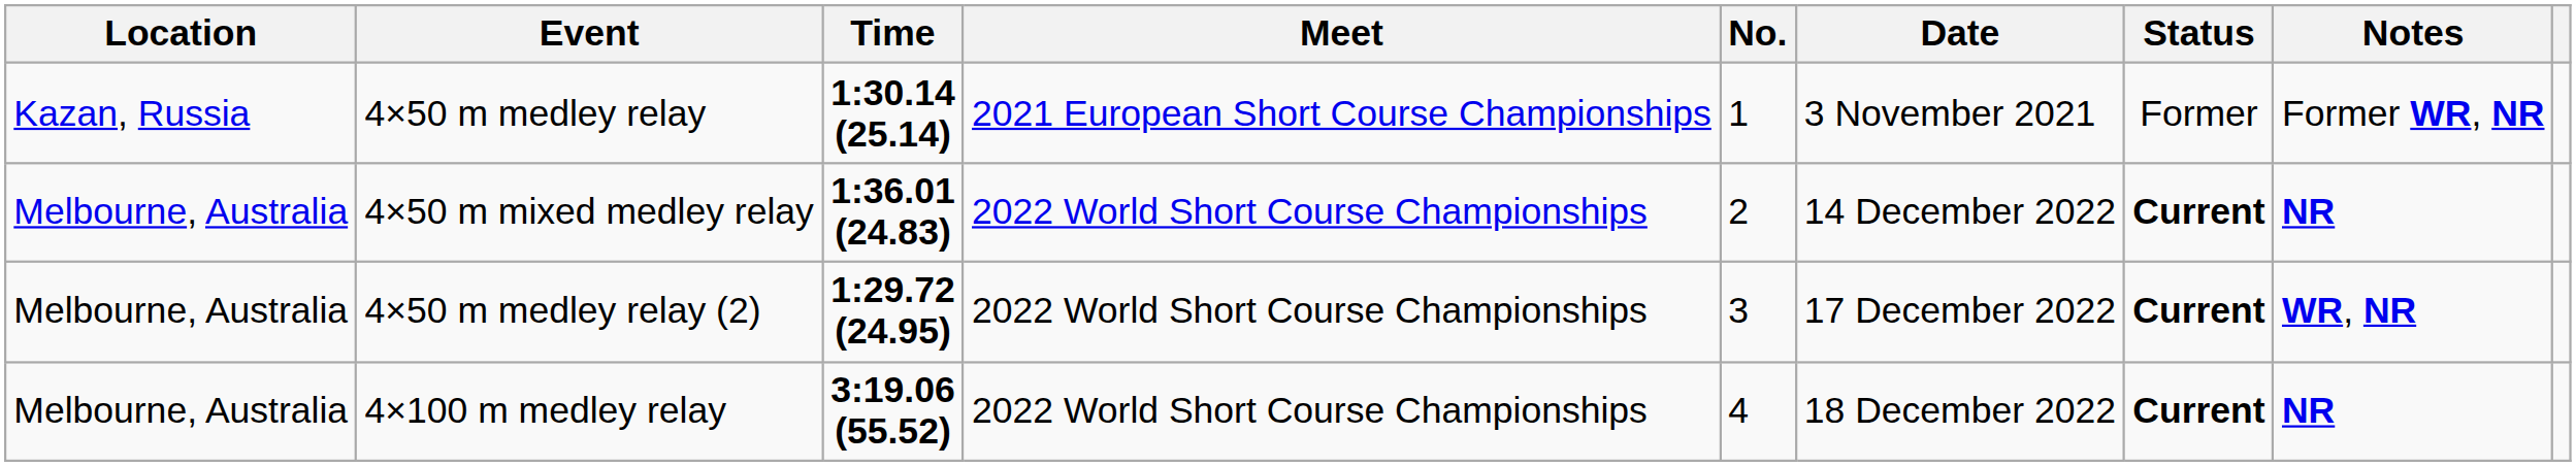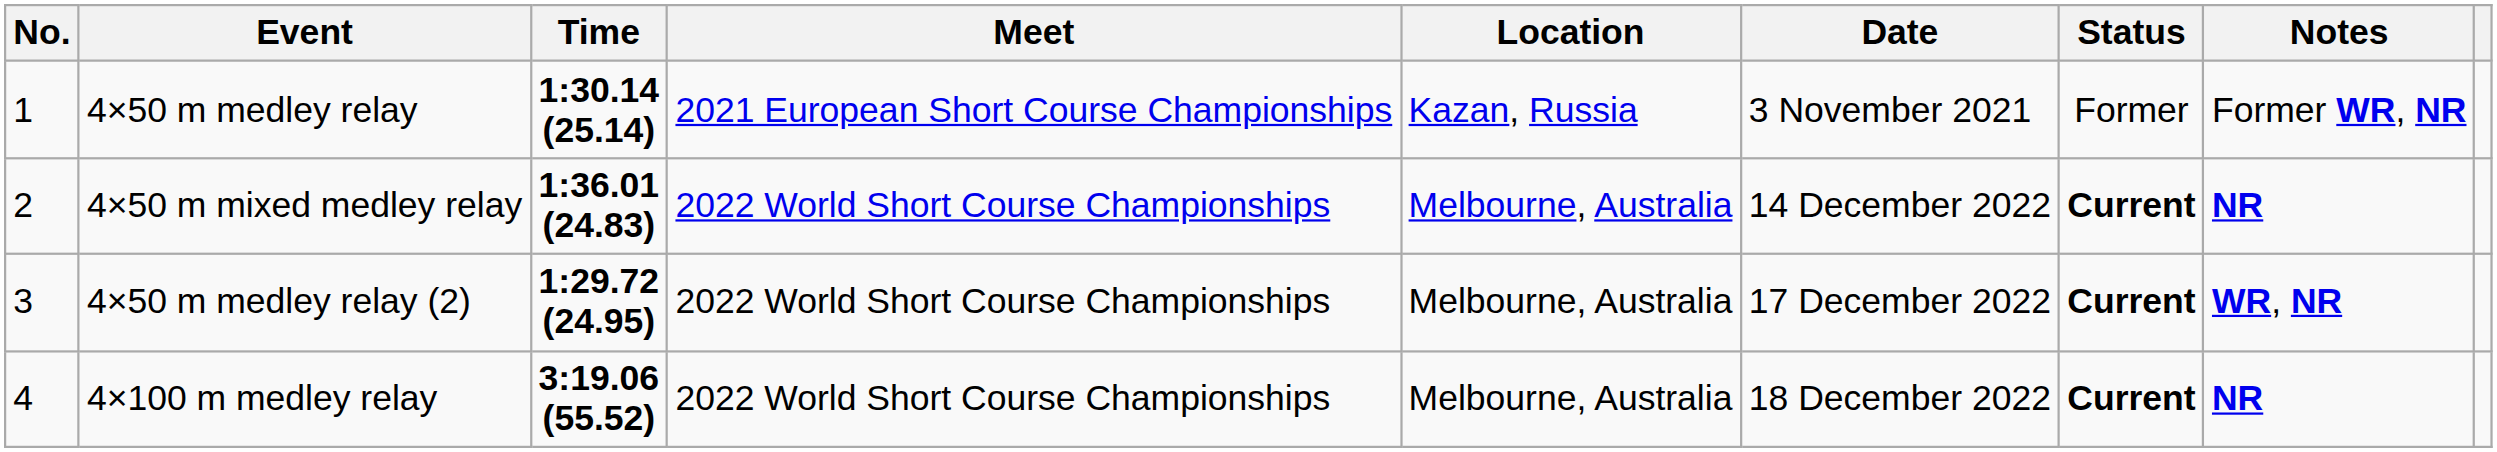columns swapped: No. <-> Location
